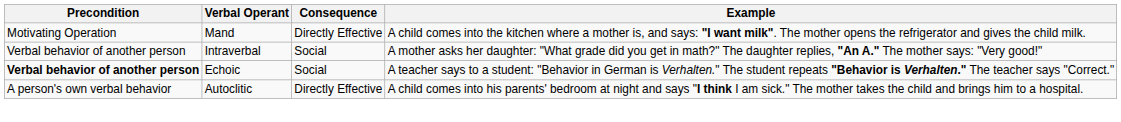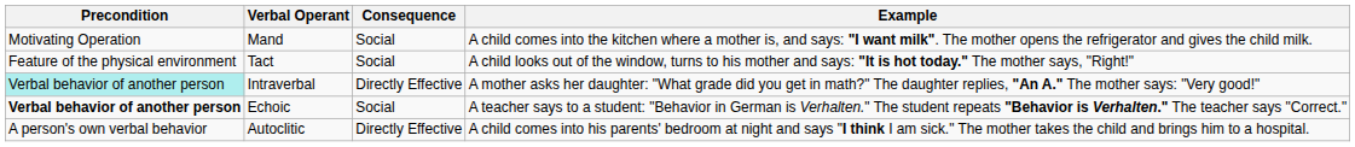Mand | Consequence: Directly Effective -> Social
+ row: Feature of the physical environment | Tact | Social | A child looks out of the window, turns to his mother and says: "It is hot today." The mother says, "Right!"
Intraverbal | Precondition: no background -> paleturquoise background
Intraverbal | Consequence: Social -> Directly Effective
